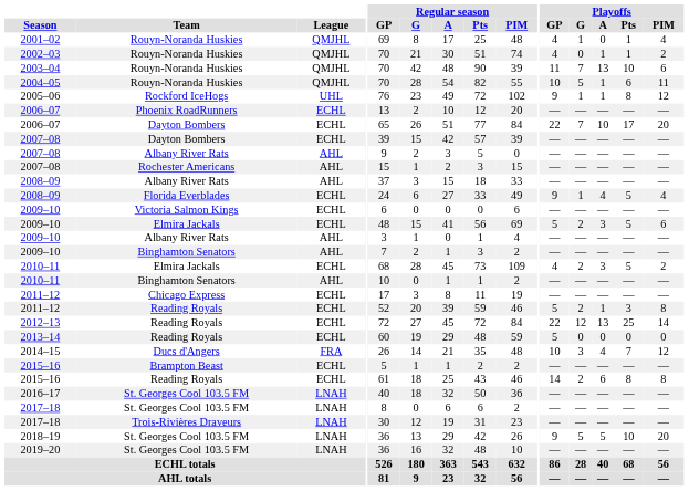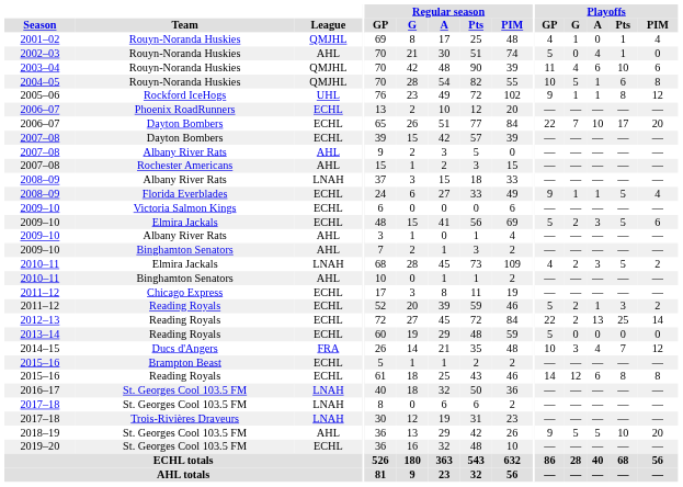2002–03 | League: QMJHL -> AHL
2002–03 | Playoffs / GP: 4 -> 5
2002–03 | Playoffs / A: 1 -> 4
2002–03 | Playoffs / PIM: 2 -> 0
2003–04 | Playoffs / G: 7 -> 4
2003–04 | Playoffs / A: 13 -> 6
2004–05 | Playoffs / PIM: 11 -> 8
2008–09 / Albany River Rats | League: AHL -> LNAH
2008–09 / Florida Everblades | Playoffs / A: 4 -> 1
2010–11 / Elmira Jackals | League: ECHL -> LNAH
2011–12 / Reading Royals | Playoffs / PIM: 8 -> 2
2012–13 | Playoffs / G: 12 -> 2
2015–16 / Reading Royals | Playoffs / G: 2 -> 12
2018–19 | League: LNAH -> AHL
2019–20 | League: LNAH -> ECHL
